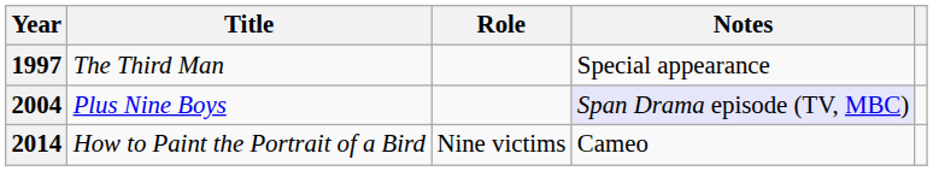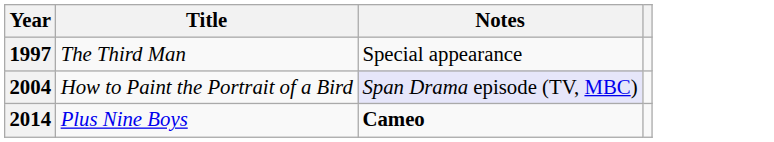- column: Role | Nine victims
2004 | Title: Plus Nine Boys -> How to Paint the Portrait of a Bird
2014 | Title: How to Paint the Portrait of a Bird -> Plus Nine Boys
2014 | Notes: normal -> bold
